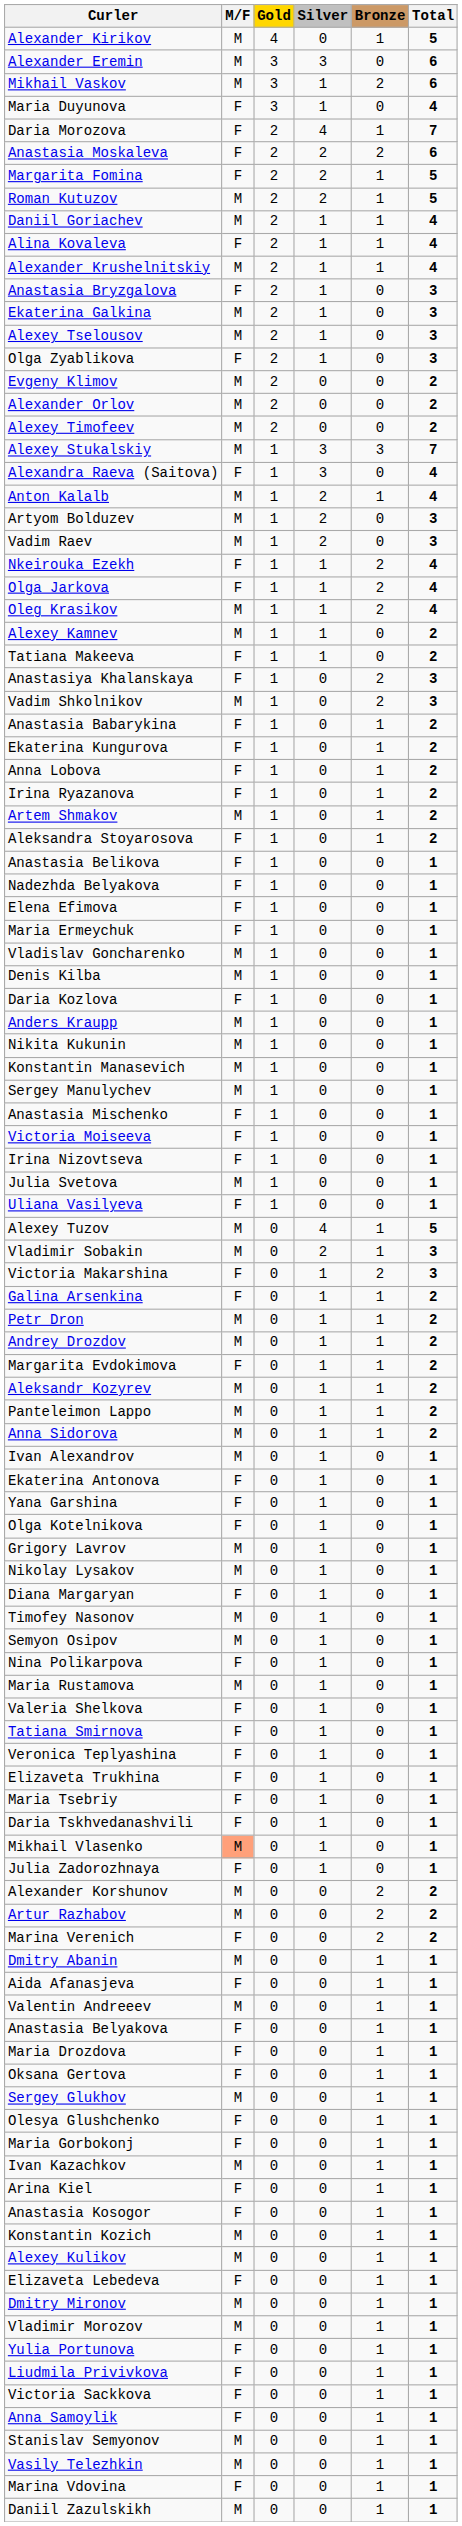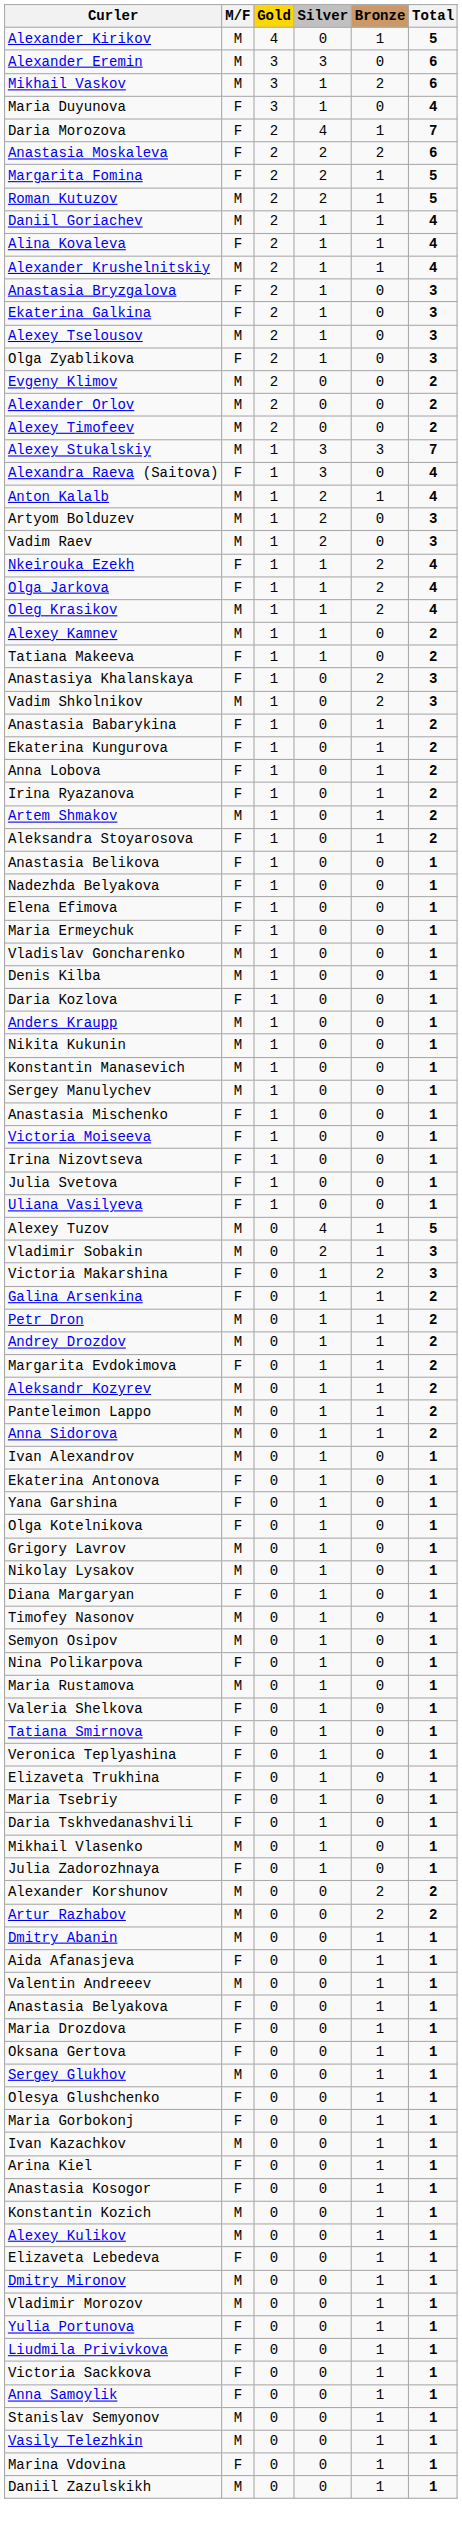Ekaterina Galkina | M/F: M -> F
Julia Svetova | M/F: M -> F
Mikhail Vlasenko | M/F: lightsalmon background -> no background
- row: Marina Verenich | F | 0 | 0 | 2 | 2
